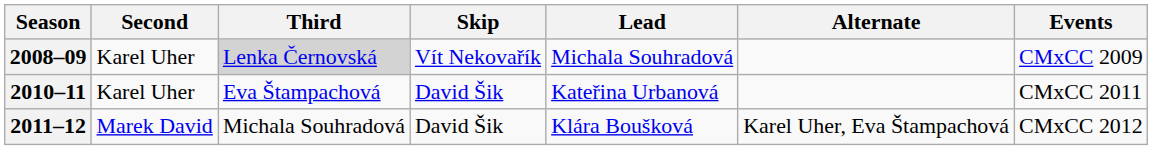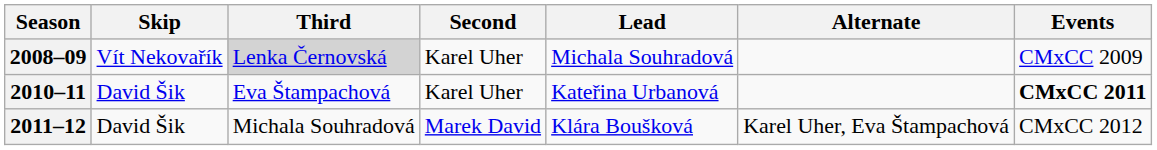columns swapped: Skip <-> Second
2010–11 | Events: normal -> bold
